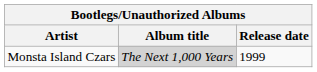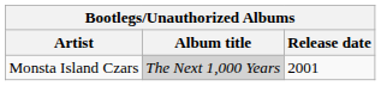Monsta Island Czars | Release date: 1999 -> 2001
